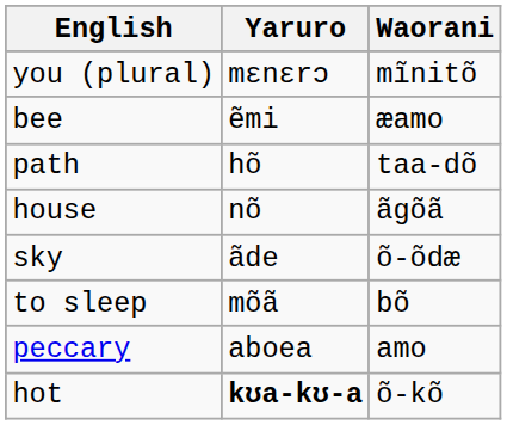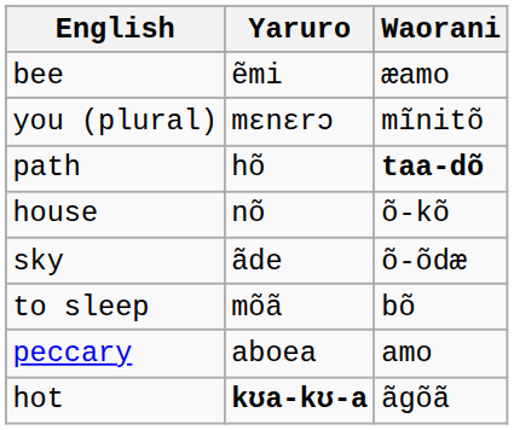rows swapped: you (plural) <-> bee
path | Waorani: normal -> bold
house | Waorani: ãgõã -> õ-kõ
hot | Waorani: õ-kõ -> ãgõã
